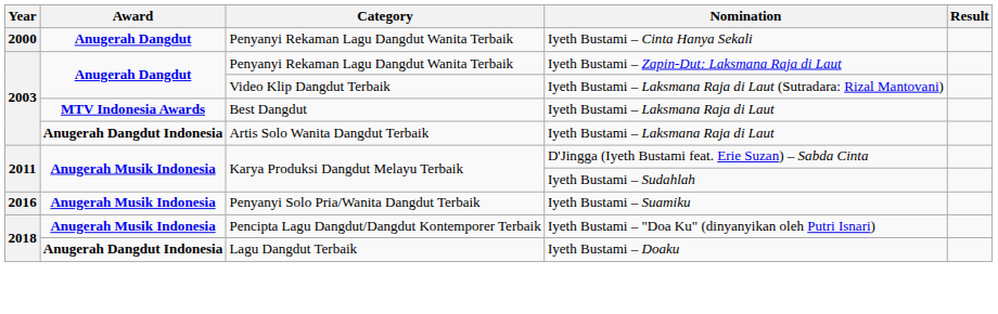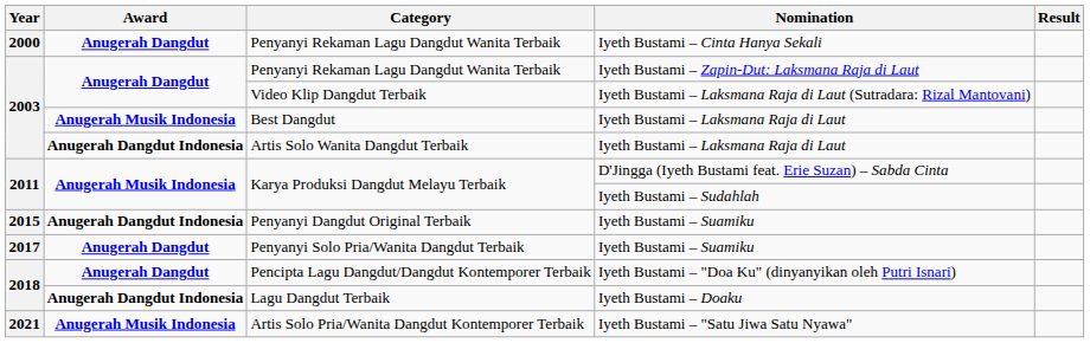Best Dangdut | Award: MTV Indonesia Awards -> Anugerah Musik Indonesia
+ row: 2015 | Anugerah Dangdut Indonesia | Penyanyi Dangdut Original Terbaik | Iyeth Bustami – Suamiku
Penyanyi Solo Pria/Wanita Dangdut Terbaik | Year: 2016 -> 2017
Penyanyi Solo Pria/Wanita Dangdut Terbaik | Award: Anugerah Musik Indonesia -> Anugerah Dangdut
Pencipta Lagu Dangdut/Dangdut Kontemporer Terbaik | Award: Anugerah Musik Indonesia -> Anugerah Dangdut
+ row: 2021 | Anugerah Musik Indonesia | Artis Solo Pria/Wanita Dangdut Kontemporer Terbaik | Iyeth Bustami – "Satu Jiwa Satu Nyawa"
